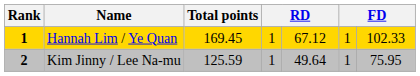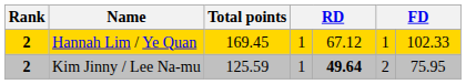Hannah Lim / Ye Quan | Rank: 1 -> 2
Kim Jinny / Lee Na-mu | column 5: normal -> bold
Kim Jinny / Lee Na-mu | column 6: 1 -> 2
